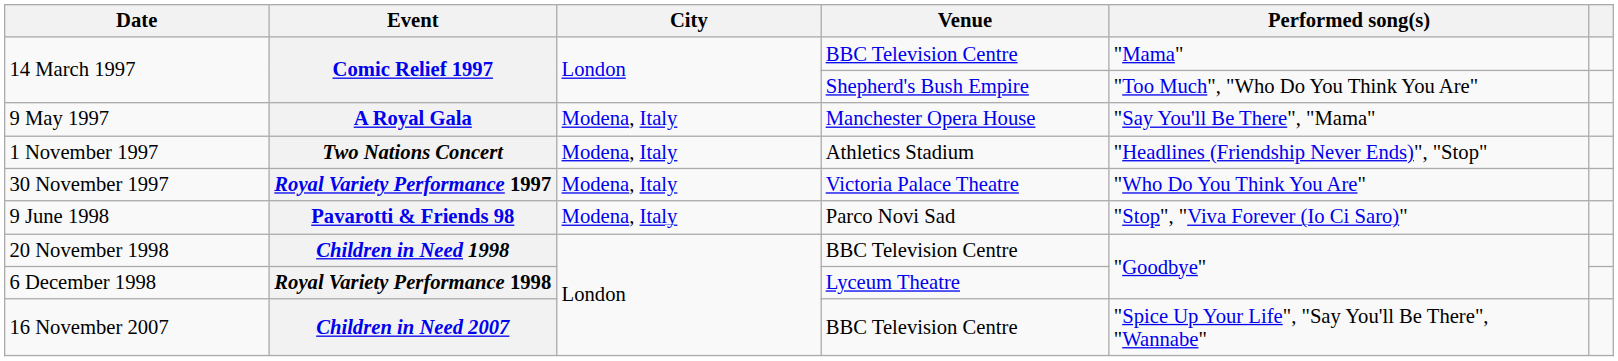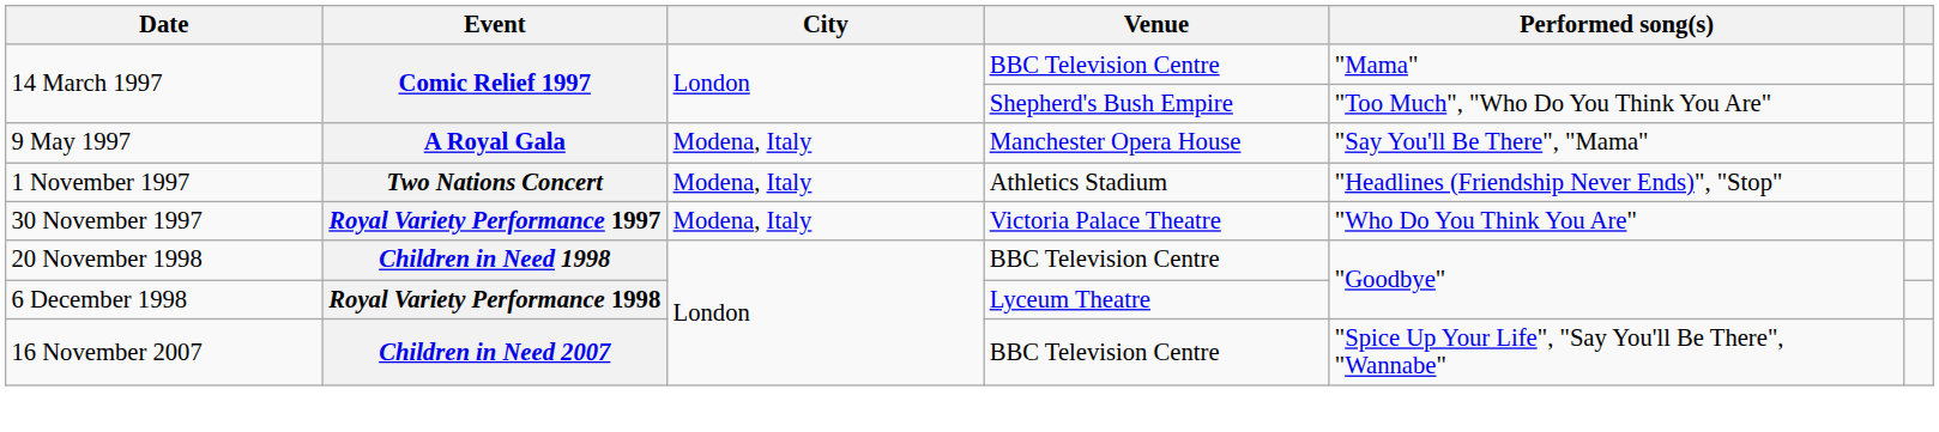- row: 9 June 1998 | Pavarotti & Friends 98 | Modena, Italy | Parco Novi Sad | "Stop", "Viva Forever (Io Ci Saro)"
